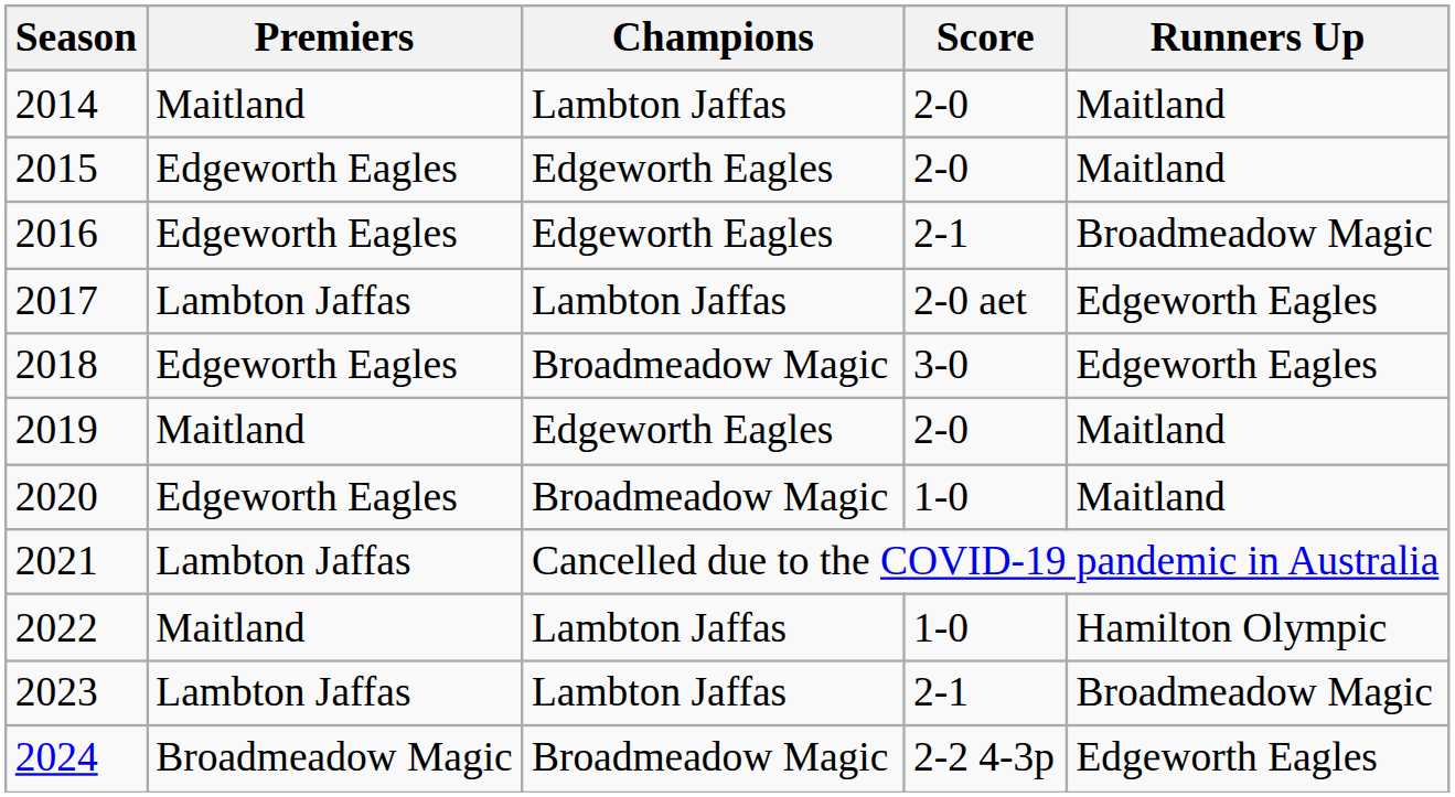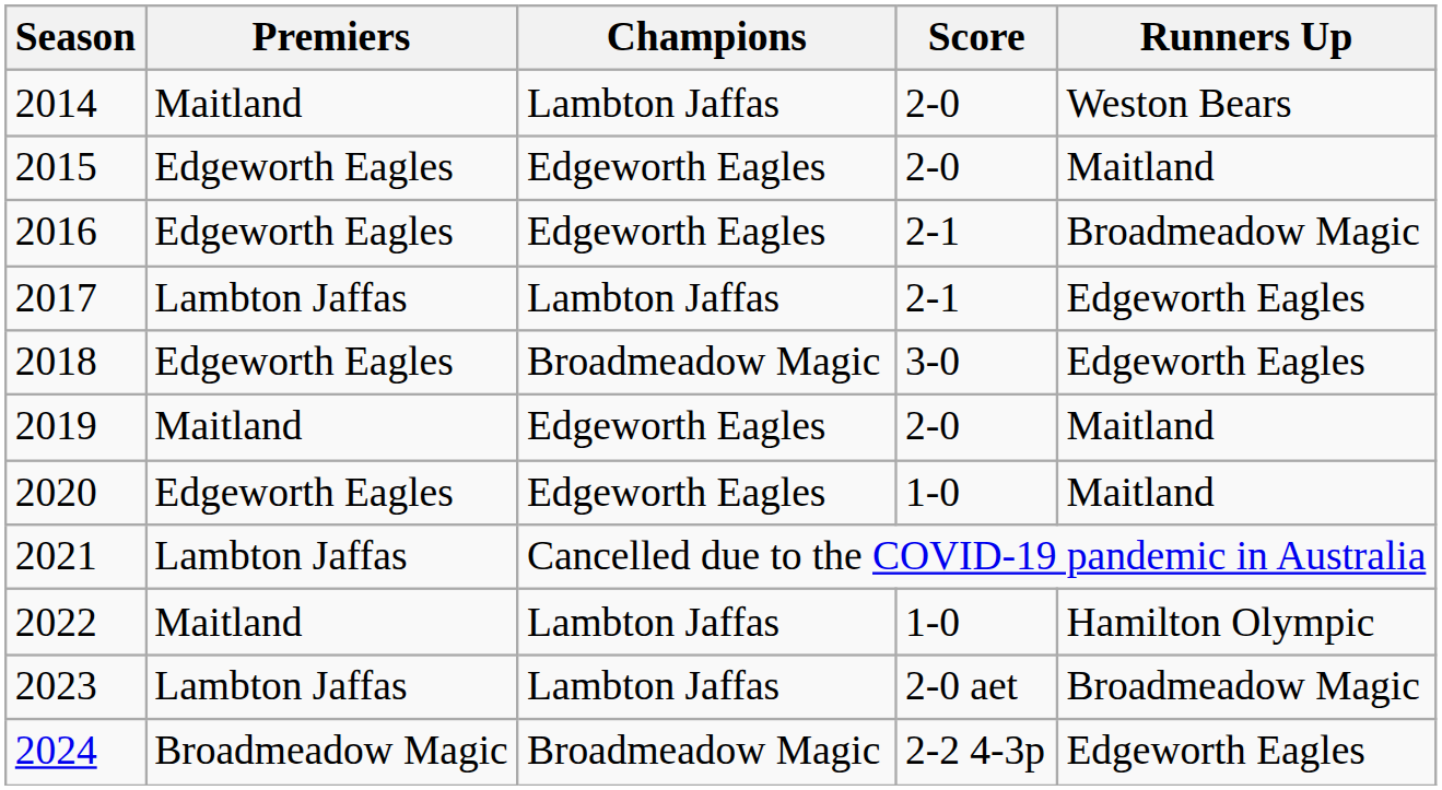2014 | Runners Up: Maitland -> Weston Bears
2017 | Score: 2-0 aet -> 2-1
2020 | Champions: Broadmeadow Magic -> Edgeworth Eagles
2023 | Score: 2-1 -> 2-0 aet
